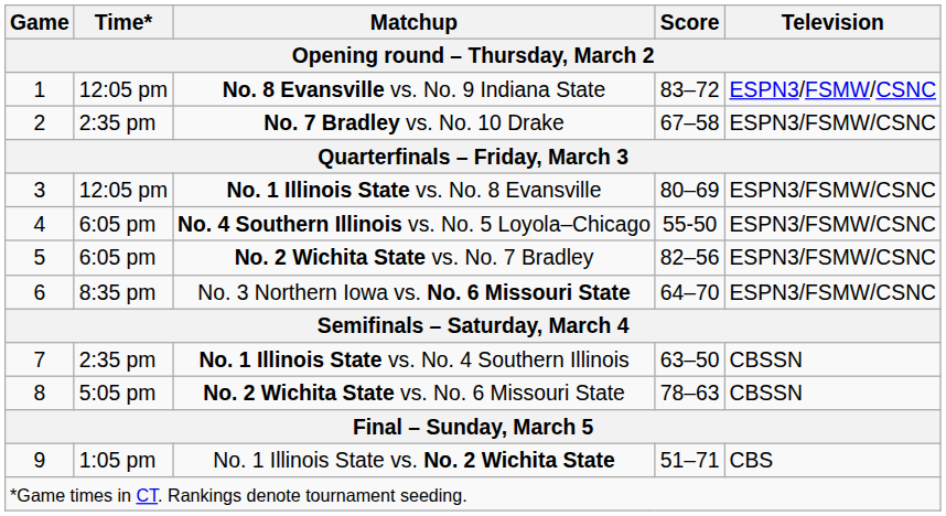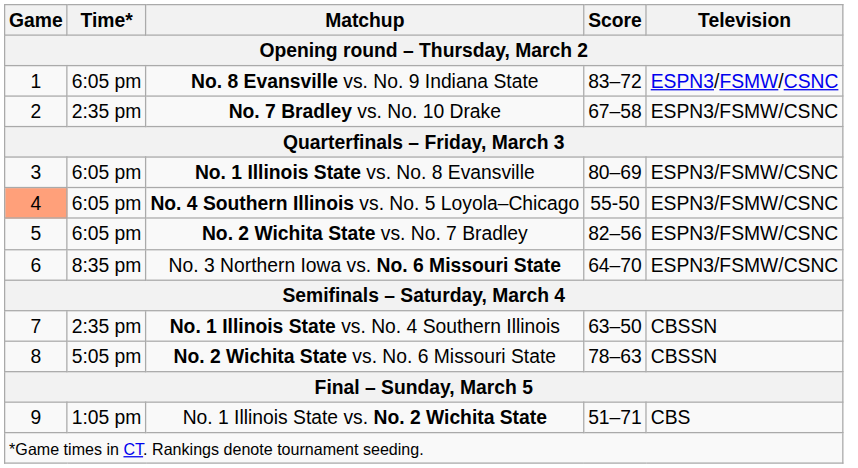No. 8 Evansville vs. No. 9 Indiana State | Time*: 12:05 pm -> 6:05 pm
No. 1 Illinois State vs. No. 8 Evansville | Time*: 12:05 pm -> 6:05 pm
No. 4 Southern Illinois vs. No. 5 Loyola–Chicago | Game: no background -> lightsalmon background
